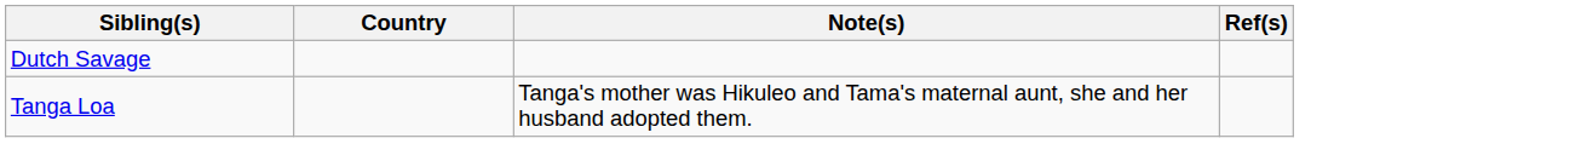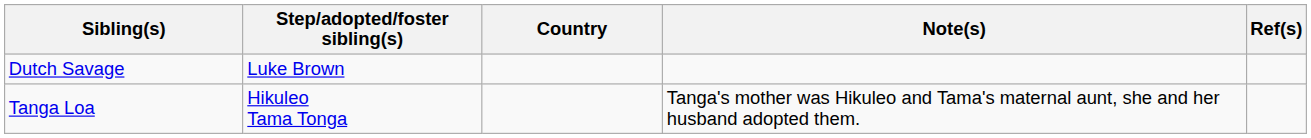+ column: Step/adopted/foster sibling(s) | Luke Brown | Hikuleo Tama Tonga
